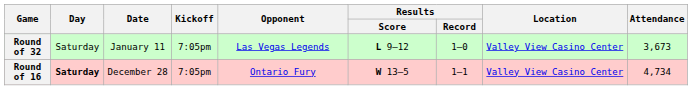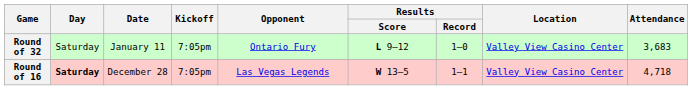Round of 32 | Opponent: Las Vegas Legends -> Ontario Fury
Round of 32 | Attendance: 3,673 -> 3,683
Round of 16 | Opponent: Ontario Fury -> Las Vegas Legends
Round of 16 | Attendance: 4,734 -> 4,718
